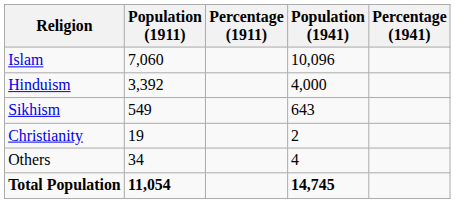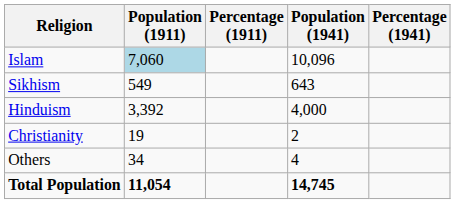Islam | Population (1911): no background -> lightblue background
rows swapped: Hinduism <-> Sikhism
